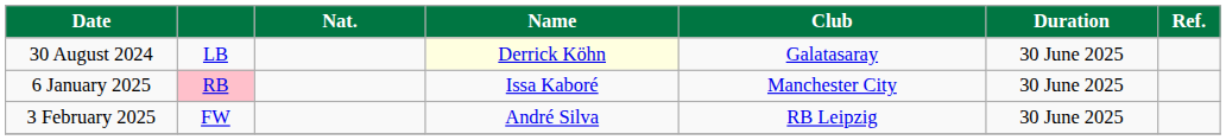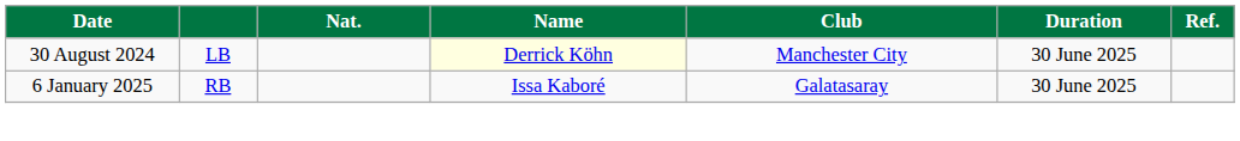30 August 2024 | Club: Galatasaray -> Manchester City
6 January 2025 | column 2: pink background -> no background
6 January 2025 | Club: Manchester City -> Galatasaray
- row: 3 February 2025 | FW | André Silva | RB Leipzig | 30 June 2025
